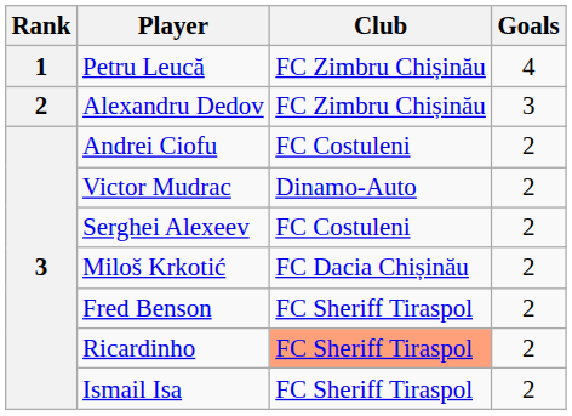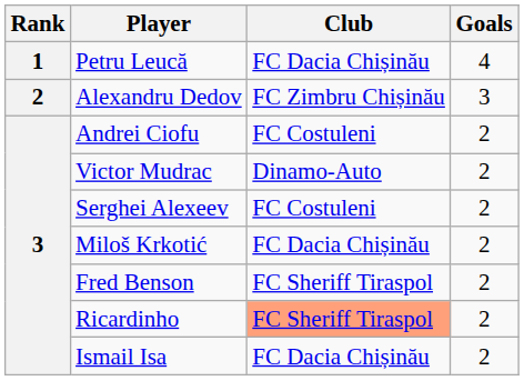Petru Leucă | Club: FC Zimbru Chișinău -> FC Dacia Chișinău
Ismail Isa | Club: FC Sheriff Tiraspol -> FC Dacia Chișinău
